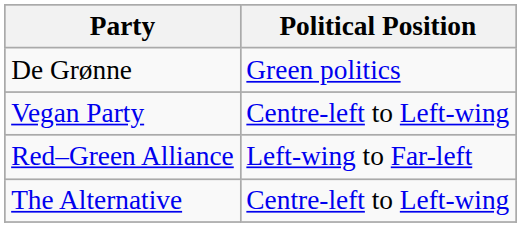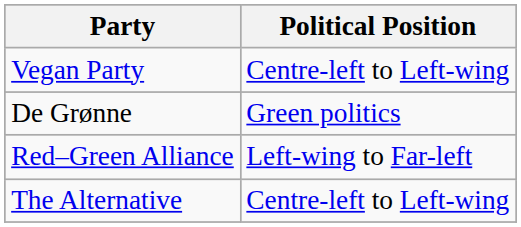rows swapped: Vegan Party <-> De Grønne
